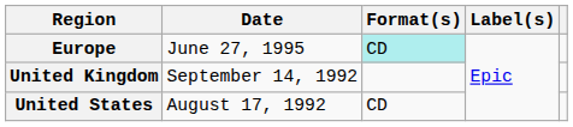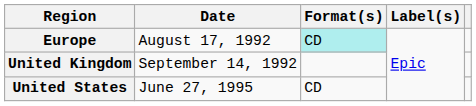Europe | Date: June 27, 1995 -> August 17, 1992
United States | Date: August 17, 1992 -> June 27, 1995
